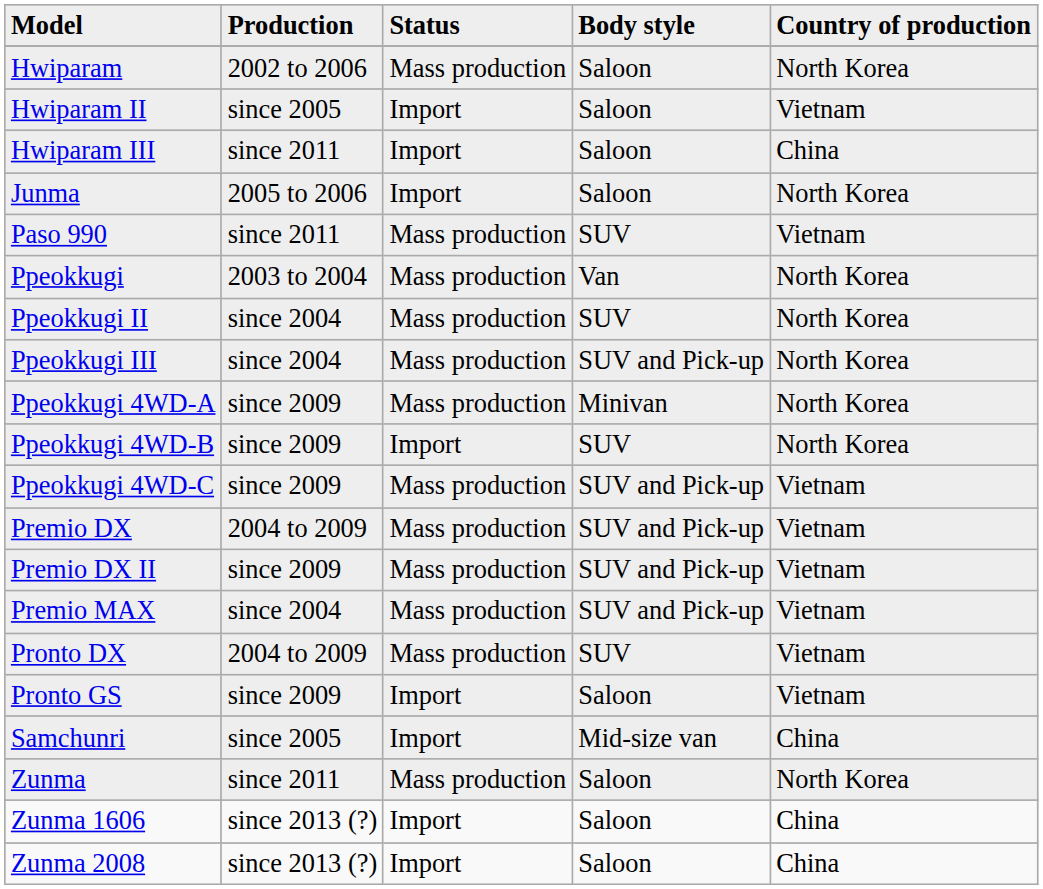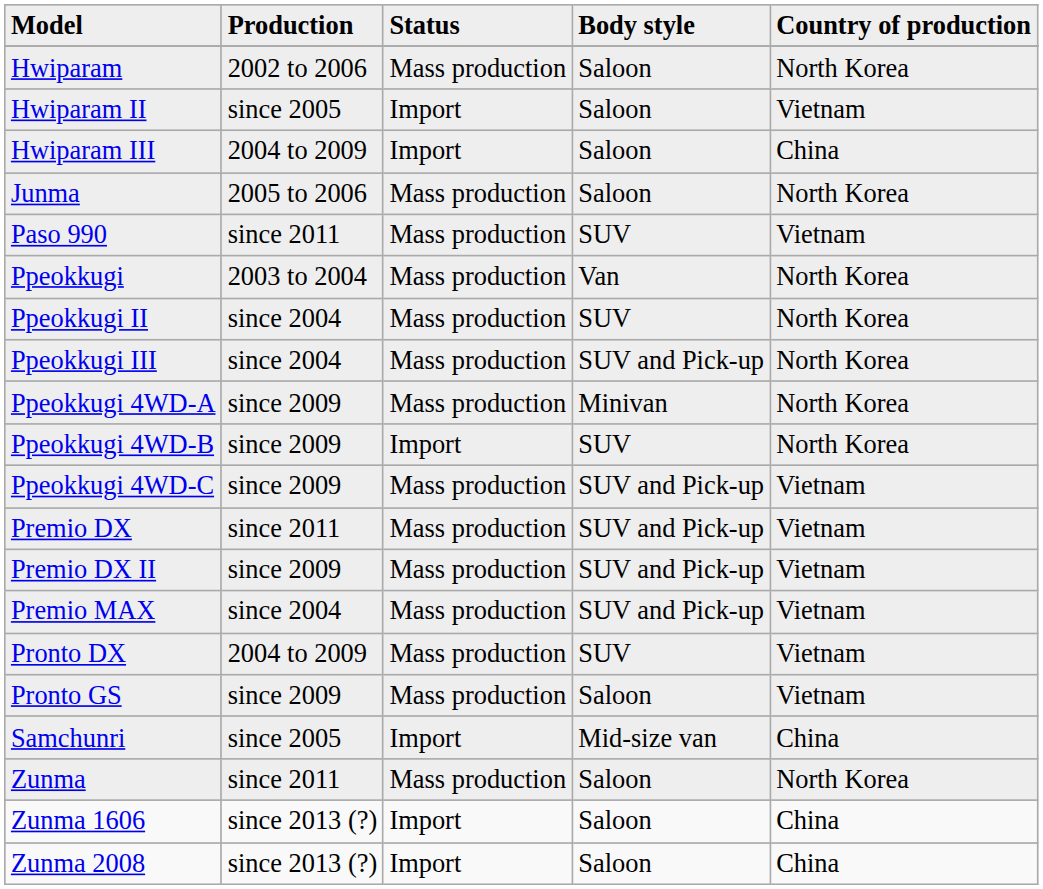Hwiparam III | Production: since 2011 -> 2004 to 2009
Junma | Status: Import -> Mass production
Premio DX | Production: 2004 to 2009 -> since 2011
Pronto GS | Status: Import -> Mass production
